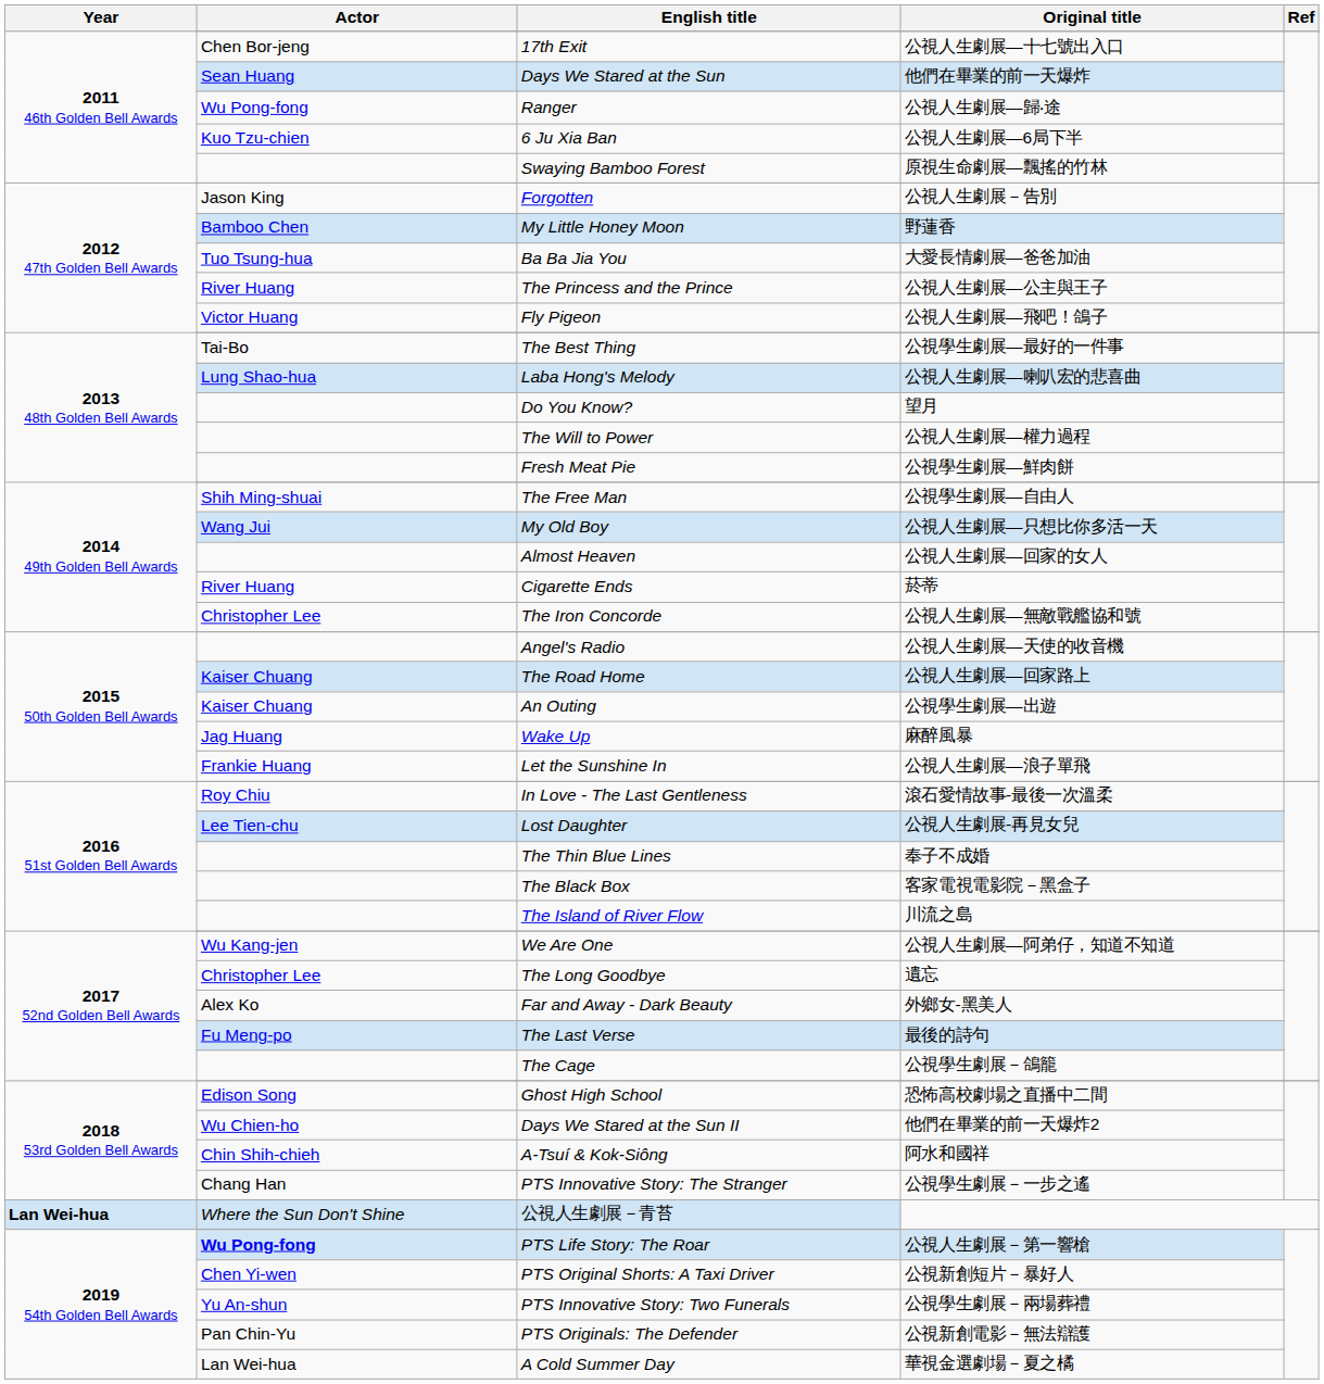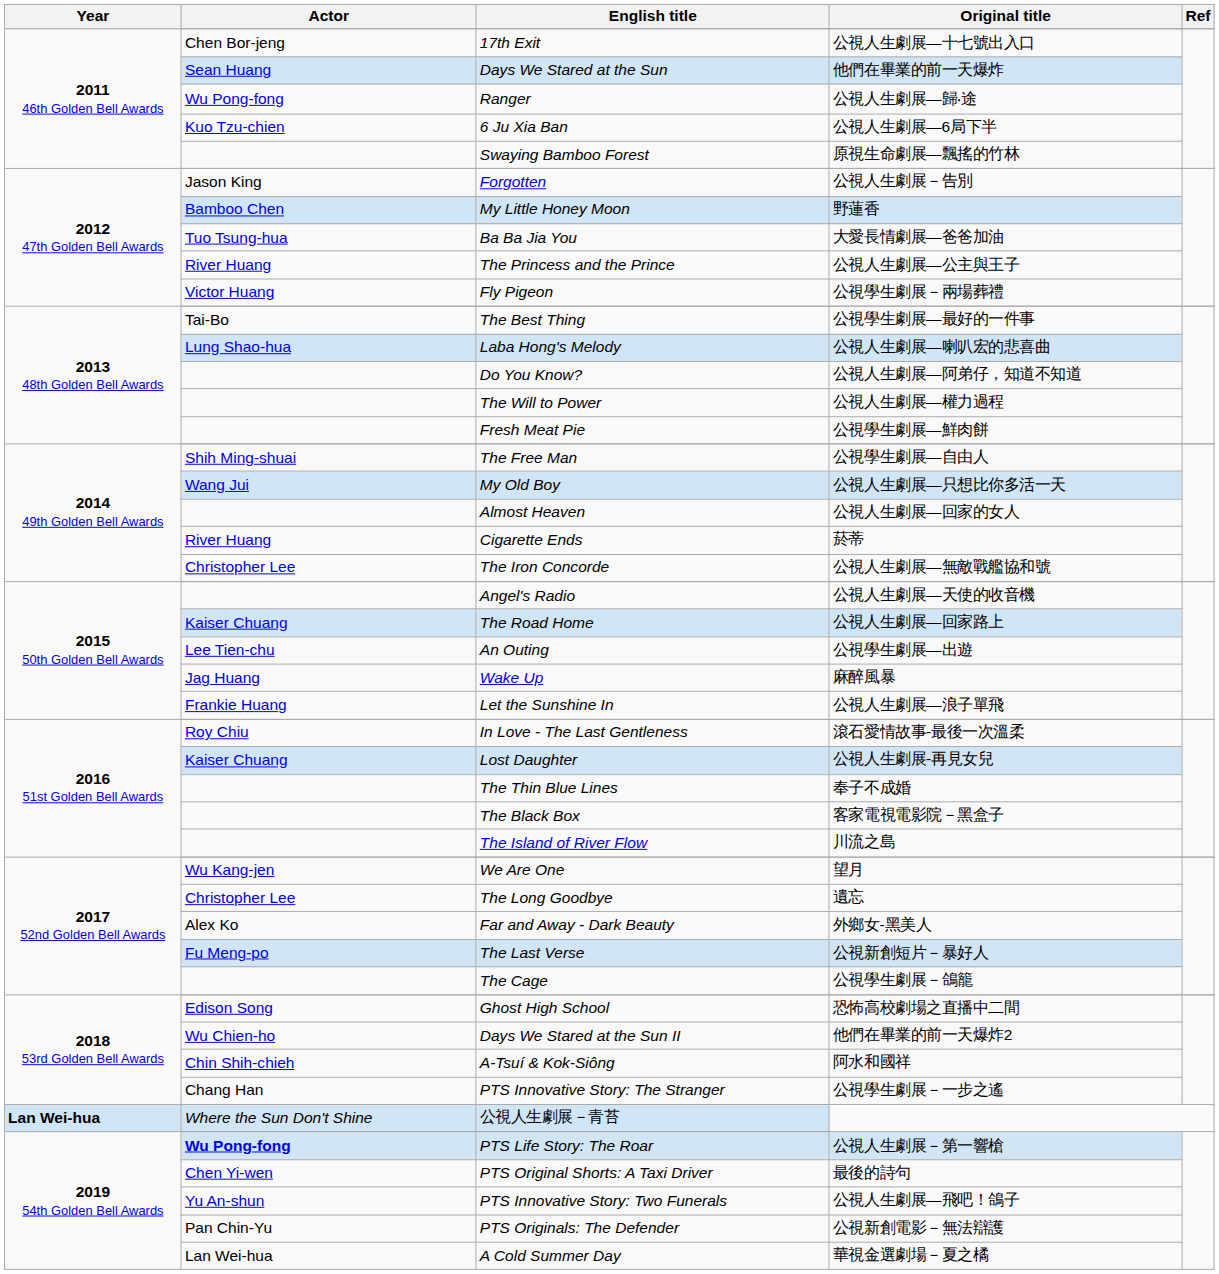Fly Pigeon | Original title: 公視人生劇展—飛吧！鴿子 -> 公視學生劇展－兩場葬禮
Do You Know? | Original title: 望月 -> 公視人生劇展—阿弟仔，知道不知道
An Outing | Actor: Kaiser Chuang -> Lee Tien-chu
Lost Daughter | Actor: Lee Tien-chu -> Kaiser Chuang
We Are One | Original title: 公視人生劇展—阿弟仔，知道不知道 -> 望月
The Last Verse | Original title: 最後的詩句 -> 公視新創短片－暴好人
PTS Original Shorts: A Taxi Driver | Original title: 公視新創短片－暴好人 -> 最後的詩句
PTS Innovative Story: Two Funerals | Original title: 公視學生劇展－兩場葬禮 -> 公視人生劇展—飛吧！鴿子
